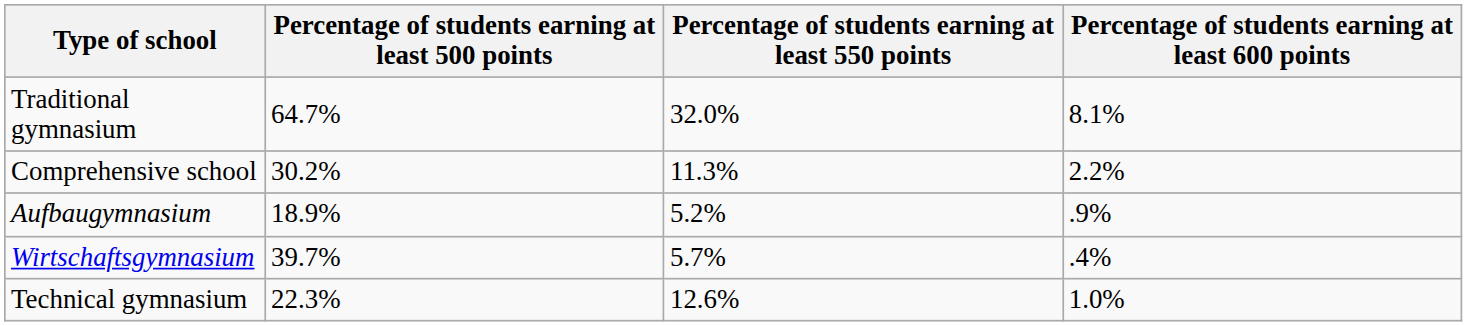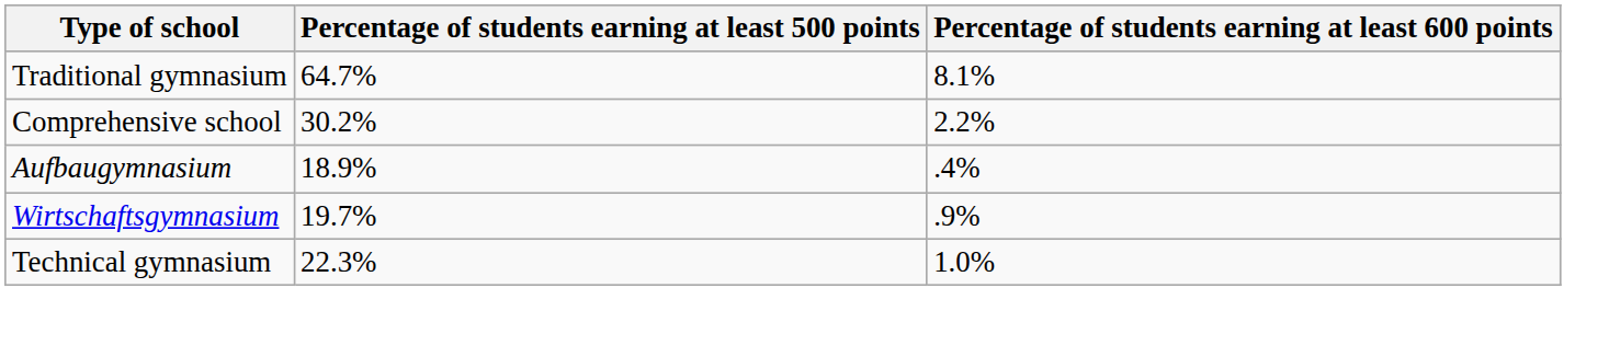- column: Percentage of students earning at least 550 points | 32.0% | 11.3% | 5.2% | 5.7% | 12.6%
Aufbaugymnasium | Percentage of students earning at least 600 points: .9% -> .4%
Wirtschaftsgymnasium | Percentage of students earning at least 500 points: 39.7% -> 19.7%
Wirtschaftsgymnasium | Percentage of students earning at least 600 points: .4% -> .9%
